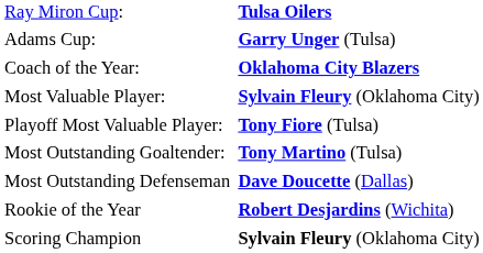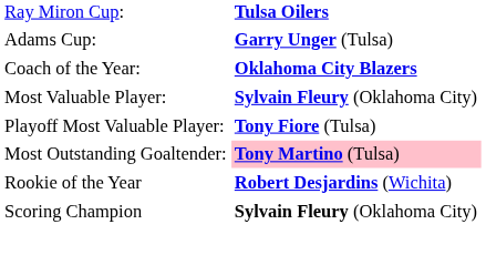Most Outstanding Goaltender: | column 2: no background -> pink background
- row: Most Outstanding Defenseman | Dave Doucette (Dallas)
